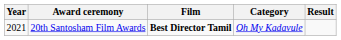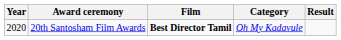20th Santosham Film Awards | Year: 2021 -> 2020
